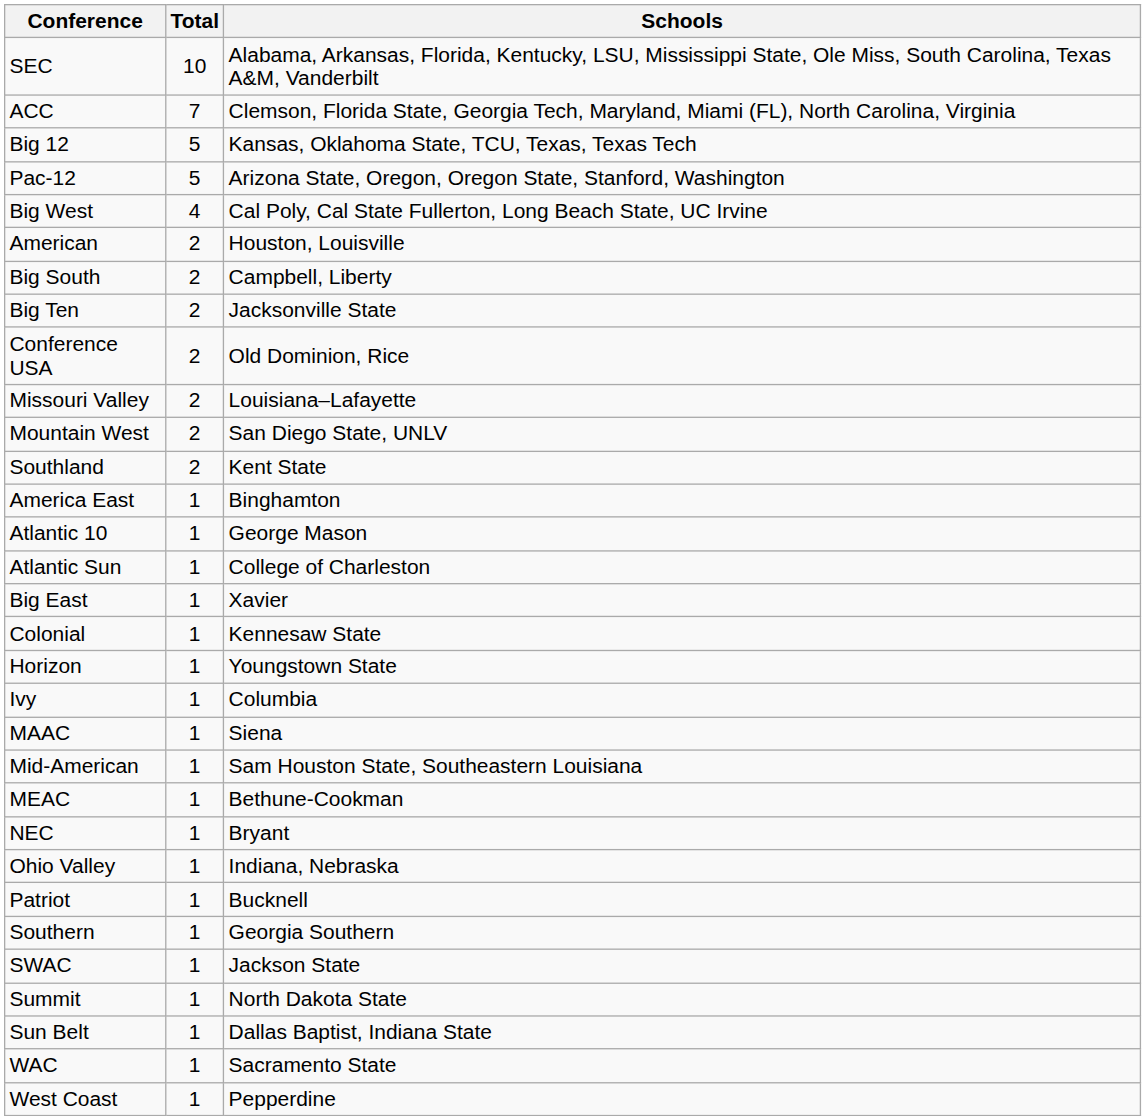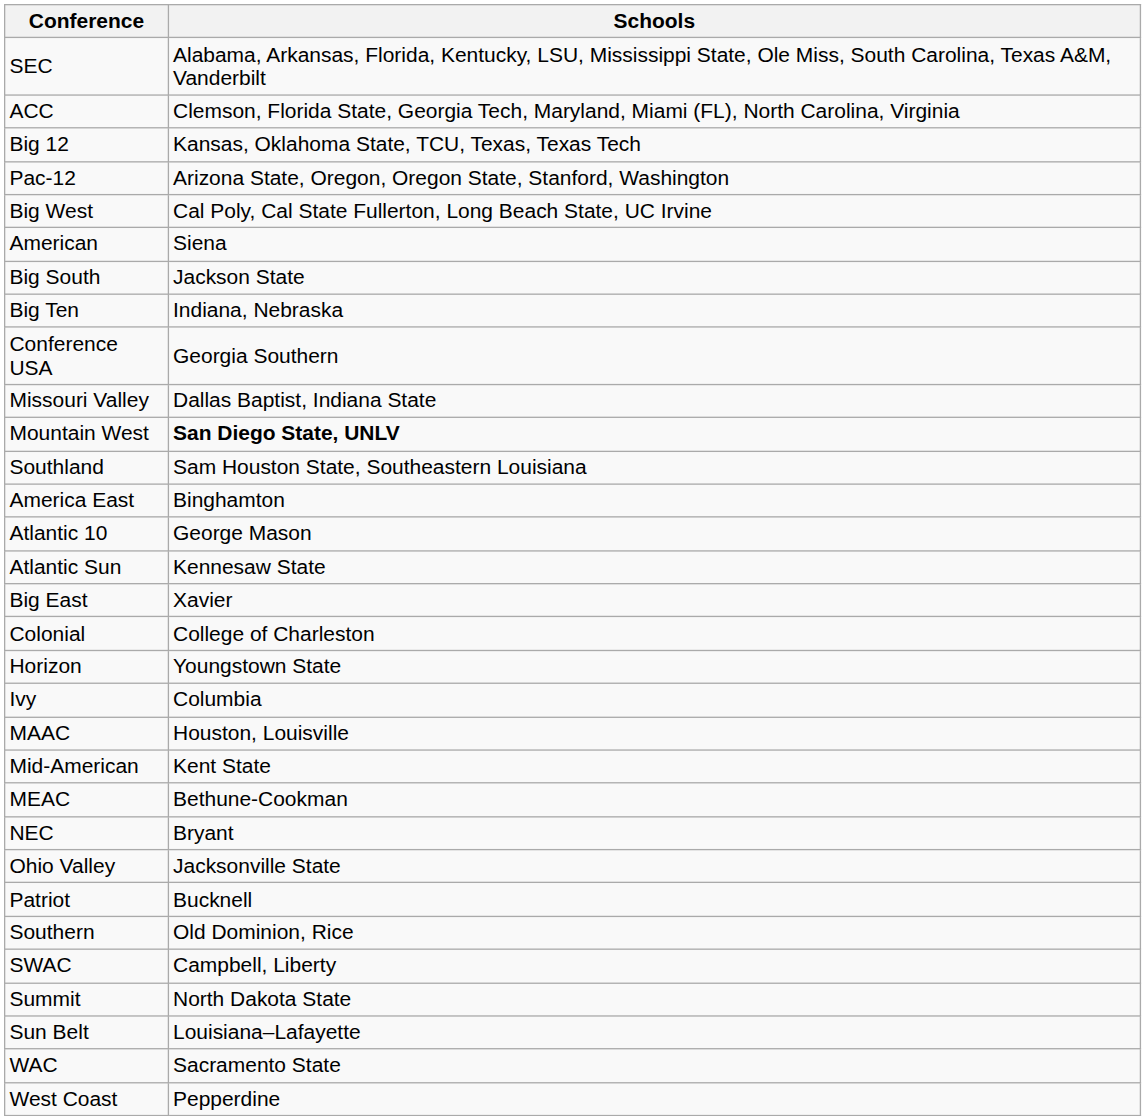- column: Total | 10 | 7 | 5 | 5 | 4 | 2 | 2 | 2 | 2 | 2 | 2 | 2 | 1 | 1 | 1 | 1 | 1 | 1 | 1 | 1 | 1 | 1 | 1 | 1 | 1 | 1 | 1 | 1 | 1 | 1 | 1
American | Schools: Houston, Louisville -> Siena
Big South | Schools: Campbell, Liberty -> Jackson State
Big Ten | Schools: Jacksonville State -> Indiana, Nebraska
Conference USA | Schools: Old Dominion, Rice -> Georgia Southern
Missouri Valley | Schools: Louisiana–Lafayette -> Dallas Baptist, Indiana State
Mountain West | Schools: normal -> bold
Southland | Schools: Kent State -> Sam Houston State, Southeastern Louisiana
Atlantic Sun | Schools: College of Charleston -> Kennesaw State
Colonial | Schools: Kennesaw State -> College of Charleston
MAAC | Schools: Siena -> Houston, Louisville
Mid-American | Schools: Sam Houston State, Southeastern Louisiana -> Kent State
Ohio Valley | Schools: Indiana, Nebraska -> Jacksonville State
Southern | Schools: Georgia Southern -> Old Dominion, Rice
SWAC | Schools: Jackson State -> Campbell, Liberty
Sun Belt | Schools: Dallas Baptist, Indiana State -> Louisiana–Lafayette
